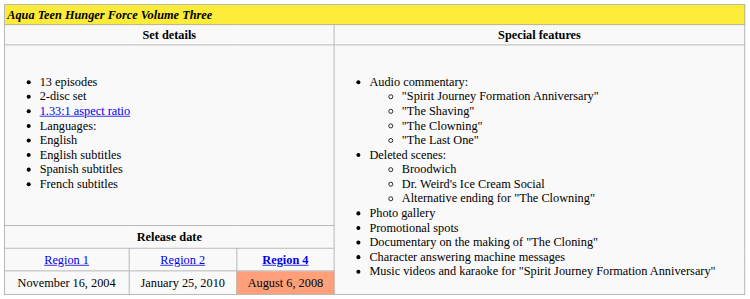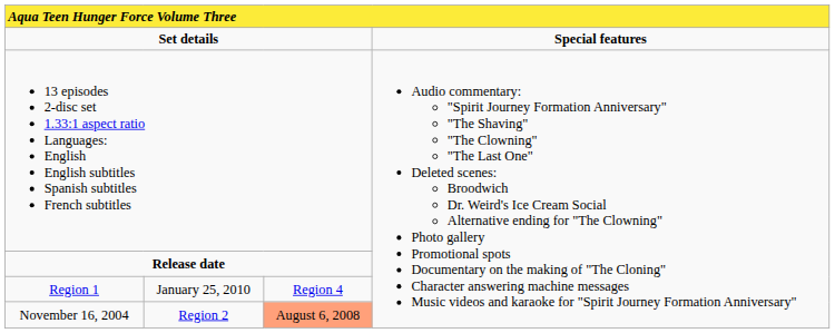Region 1 | column 2: Region 2 -> January 25, 2010
Region 1 | column 3: bold -> normal
November 16, 2004 | column 2: January 25, 2010 -> Region 2
